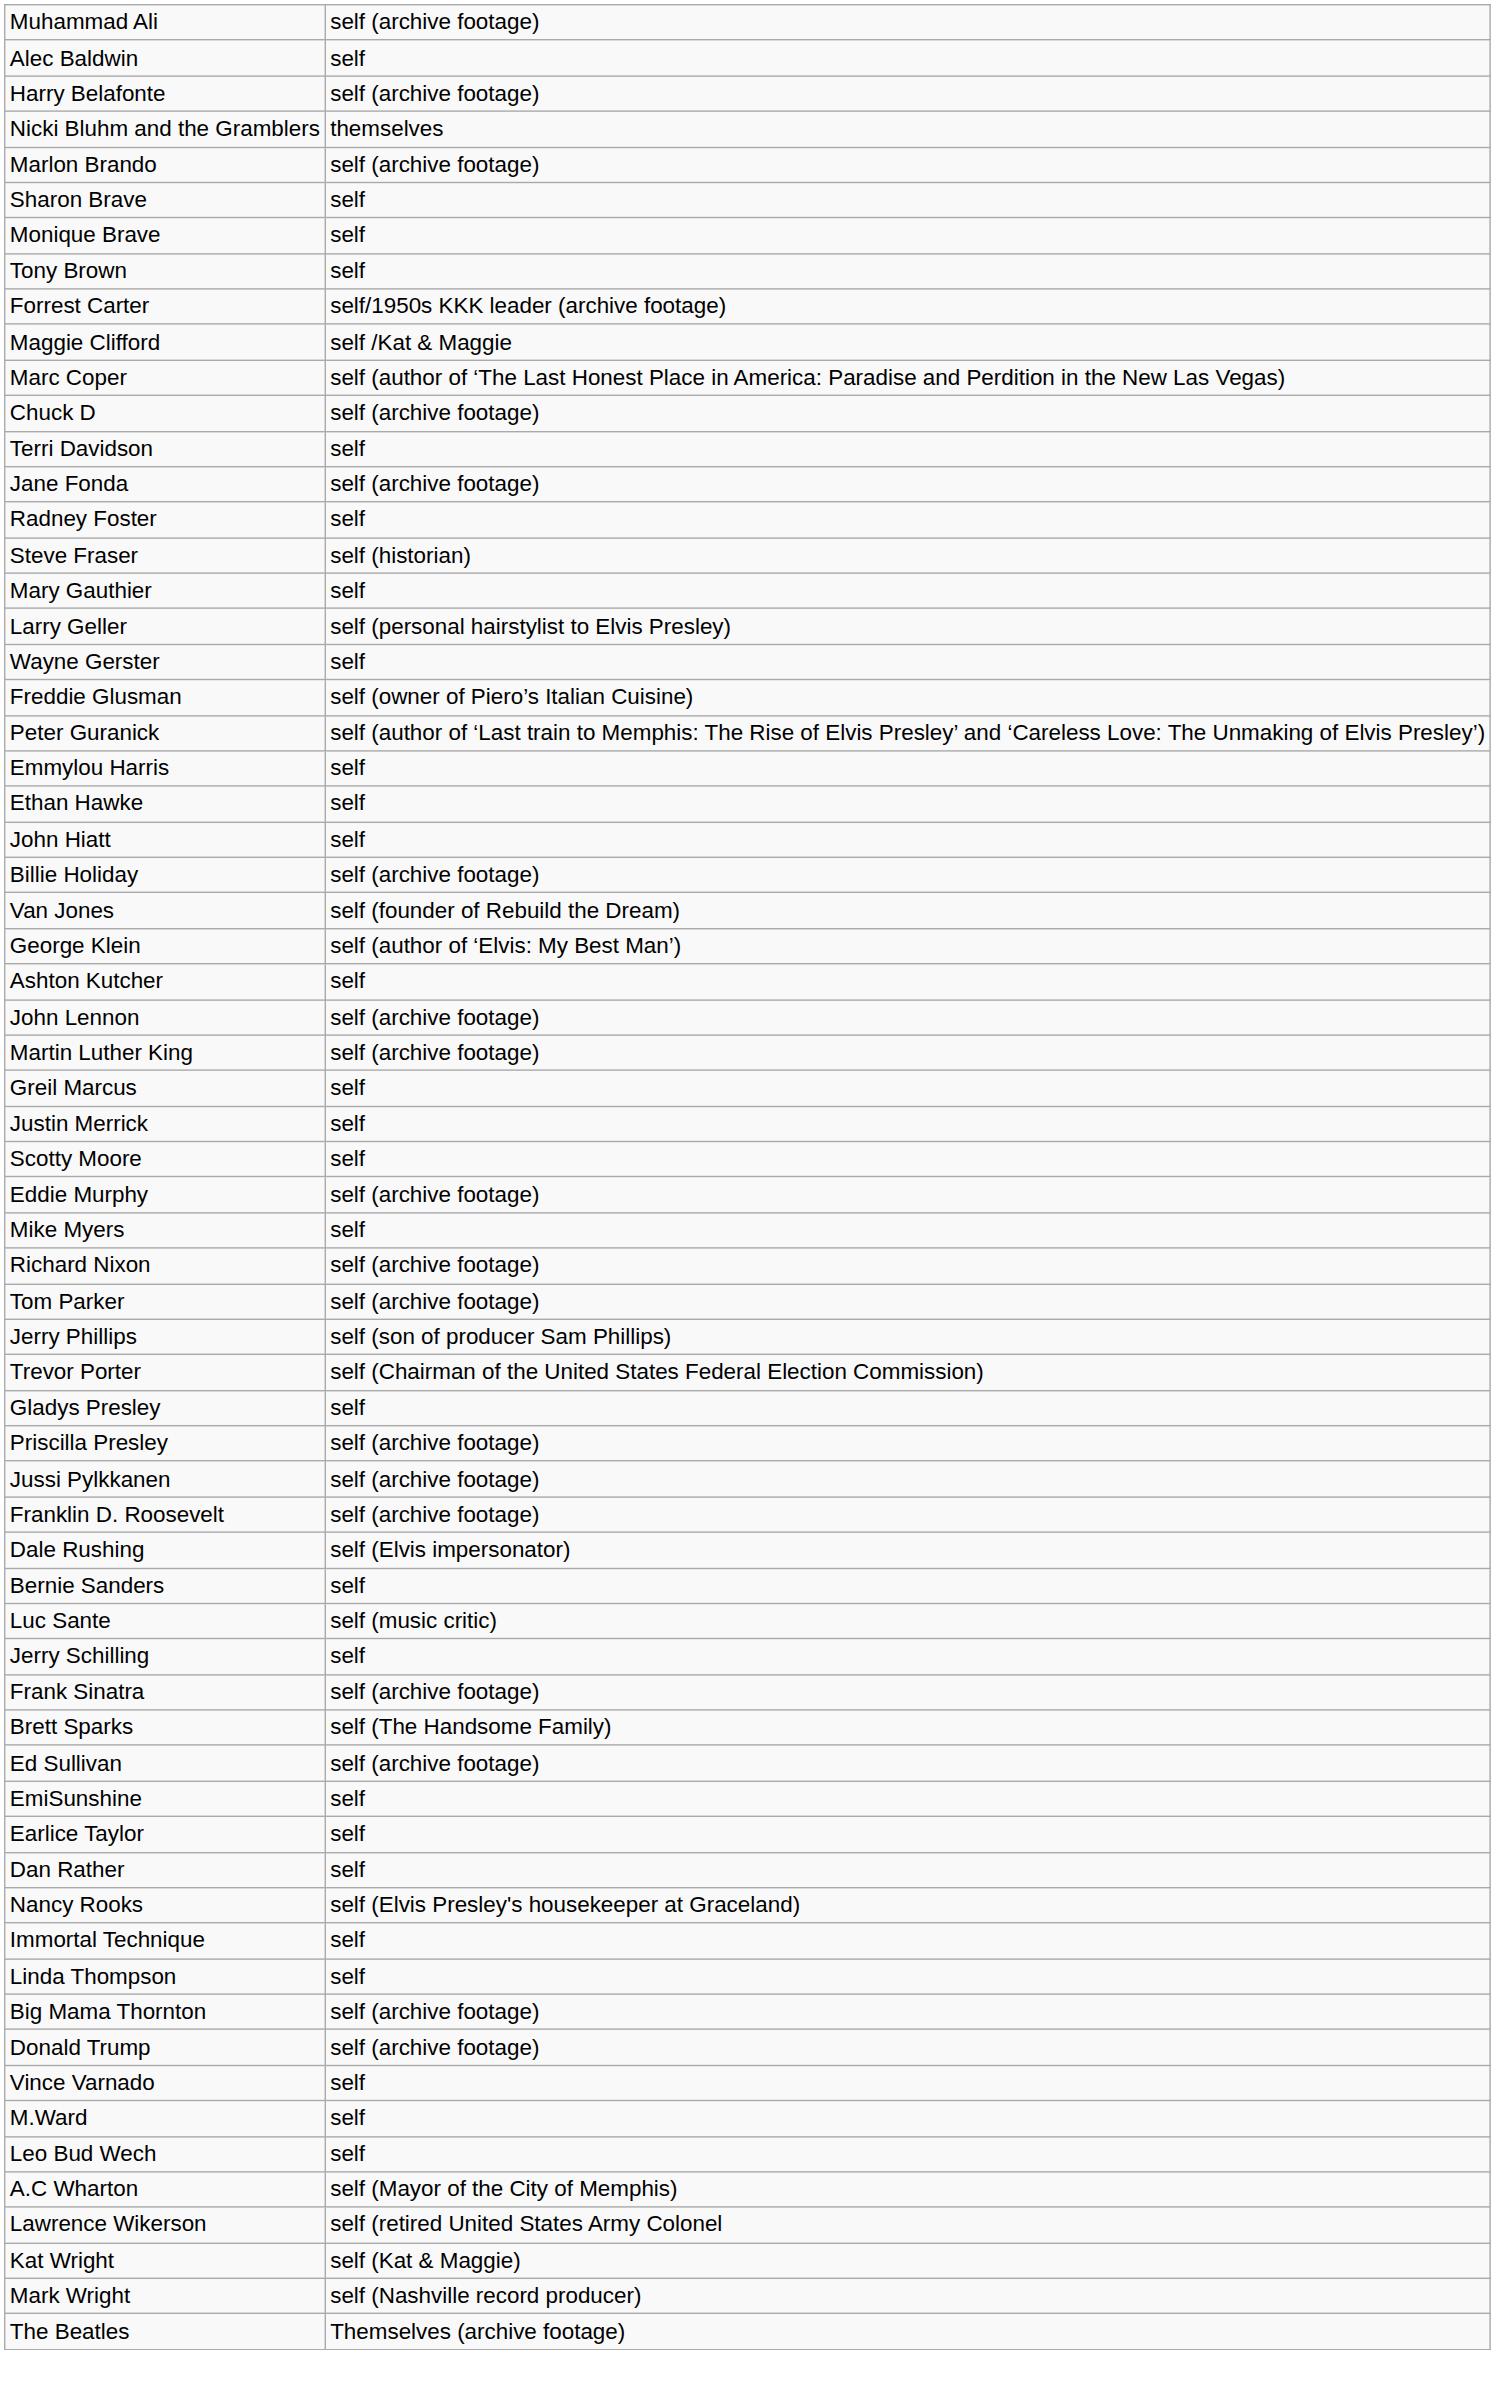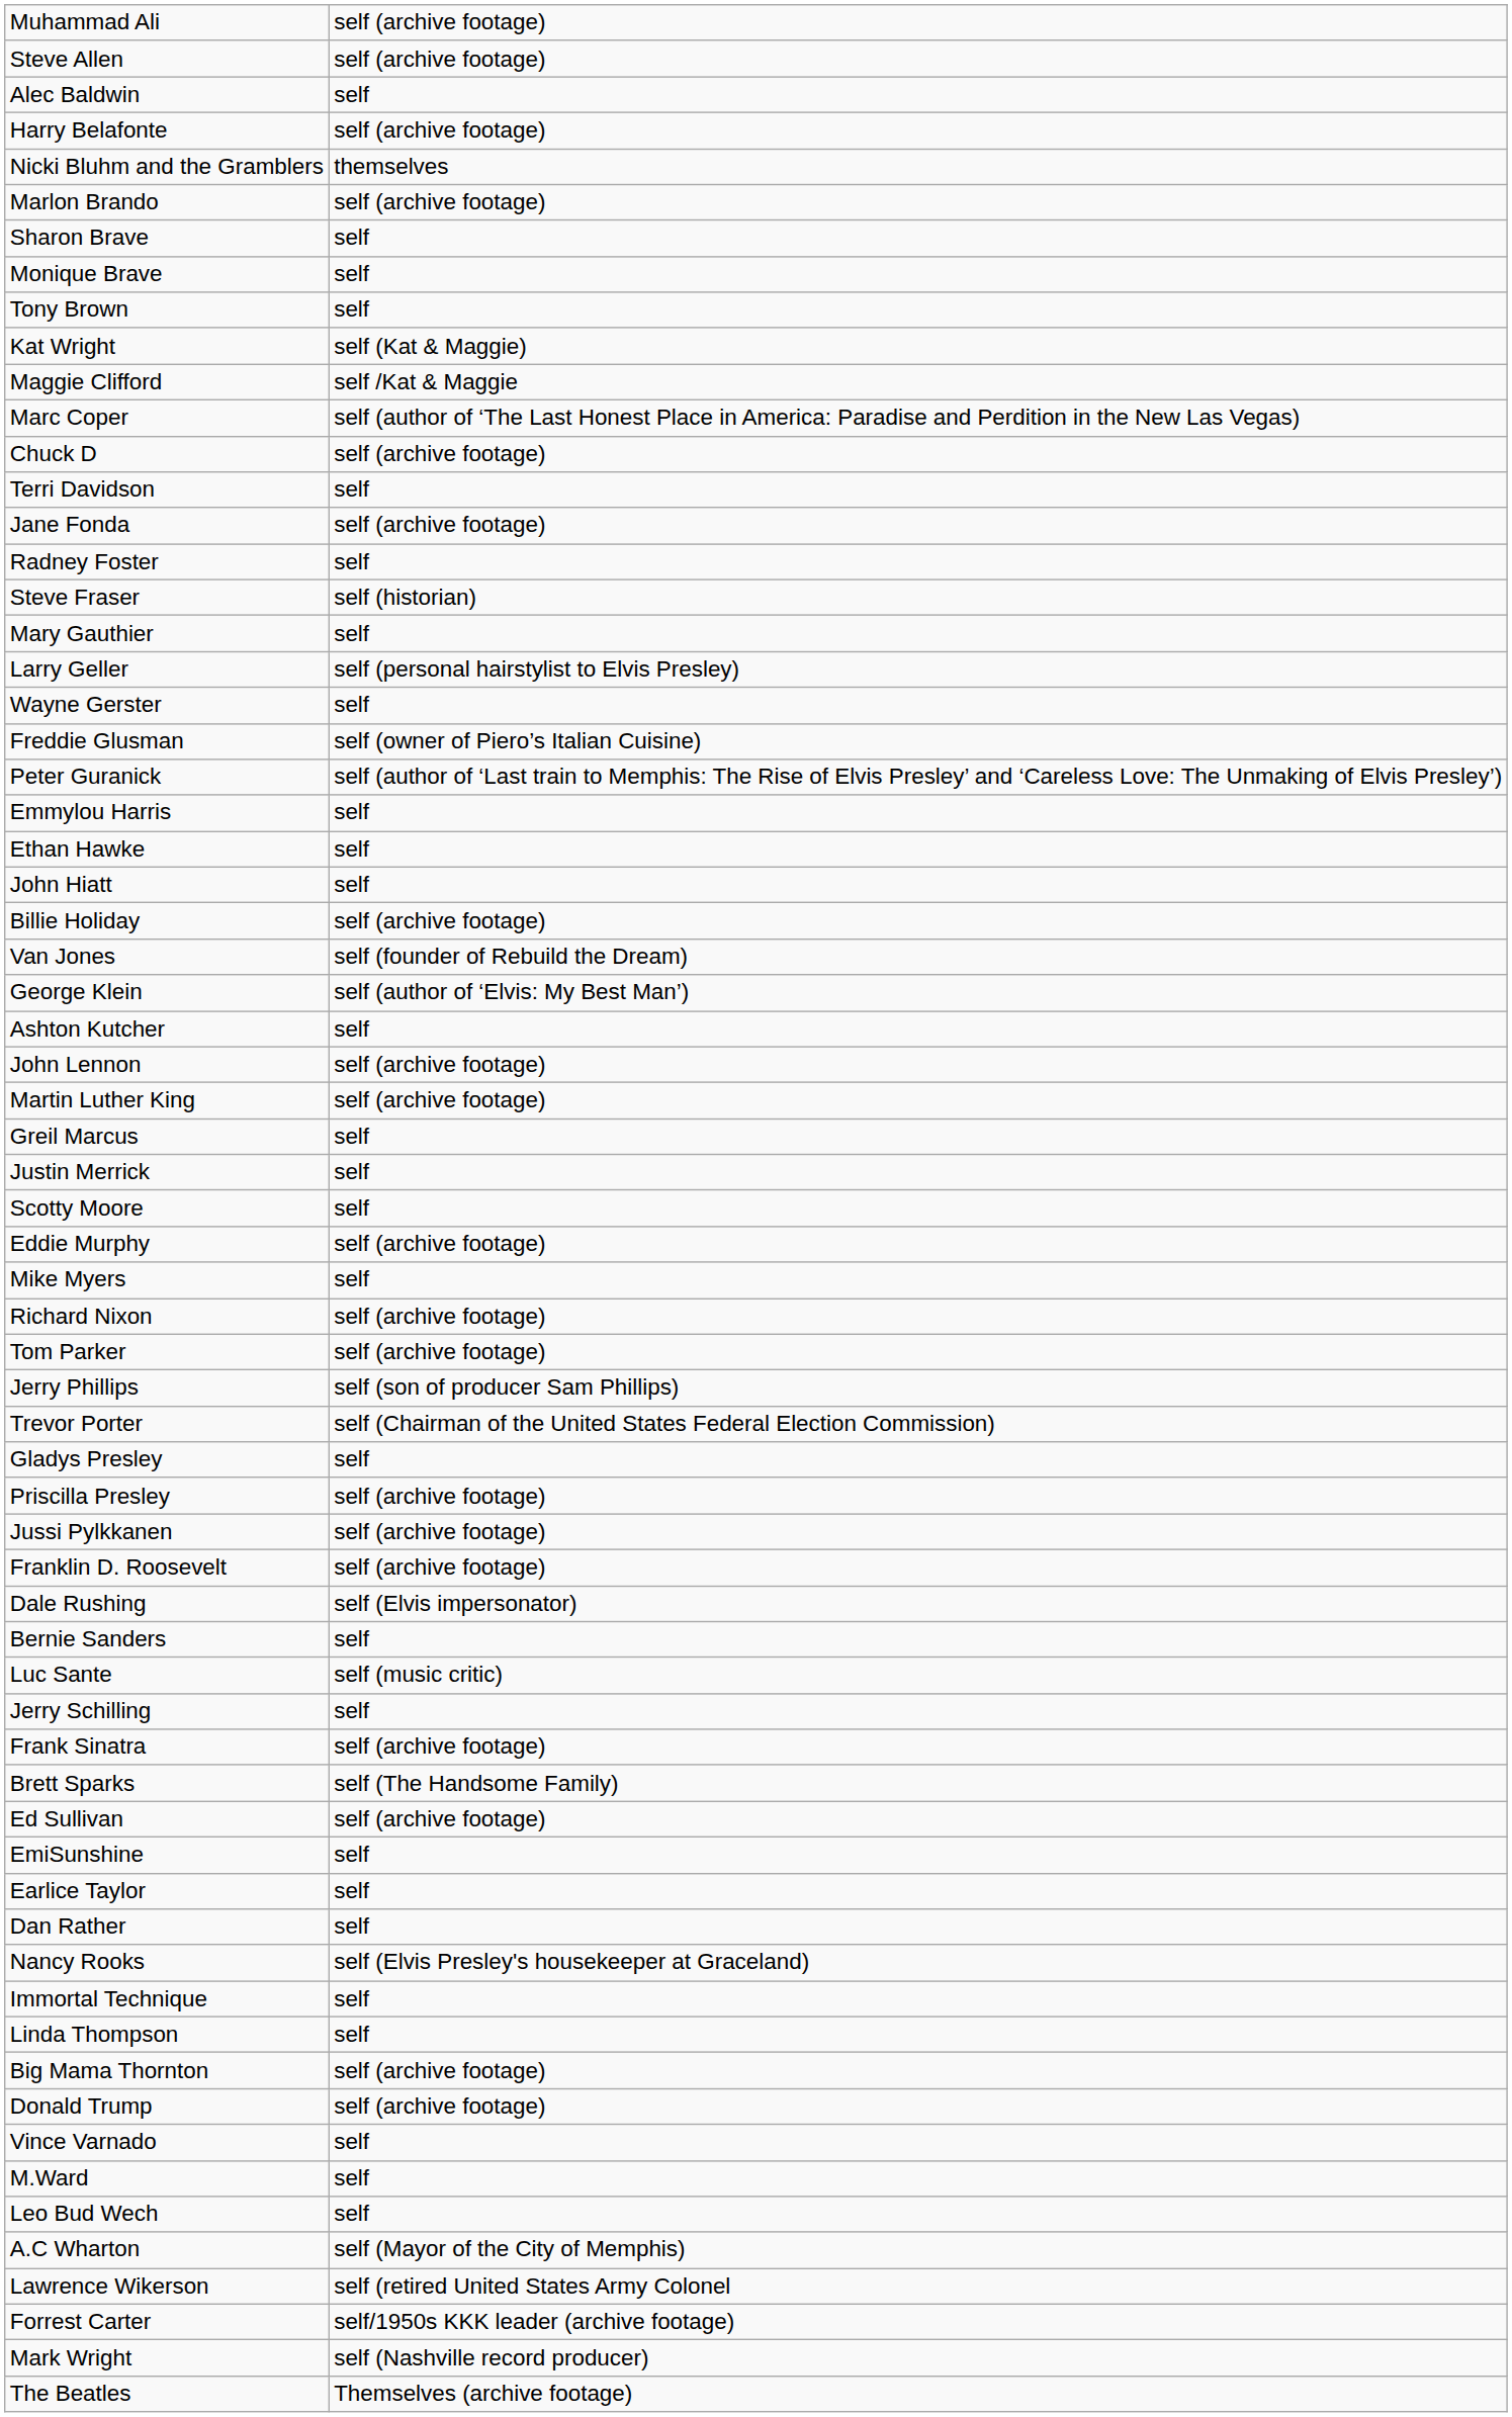+ row: Steve Allen | self (archive footage)
rows swapped: Forrest Carter <-> Kat Wright
